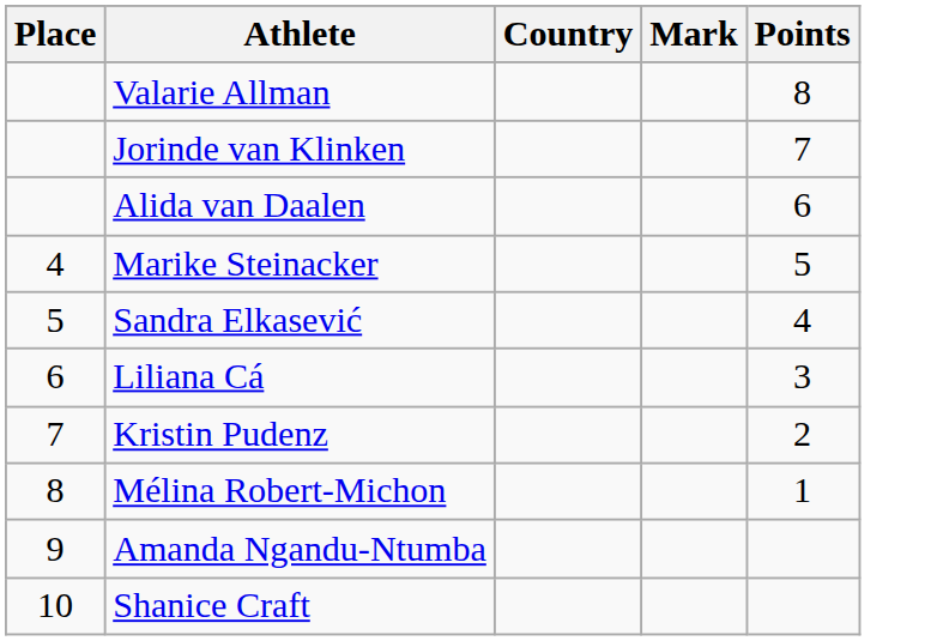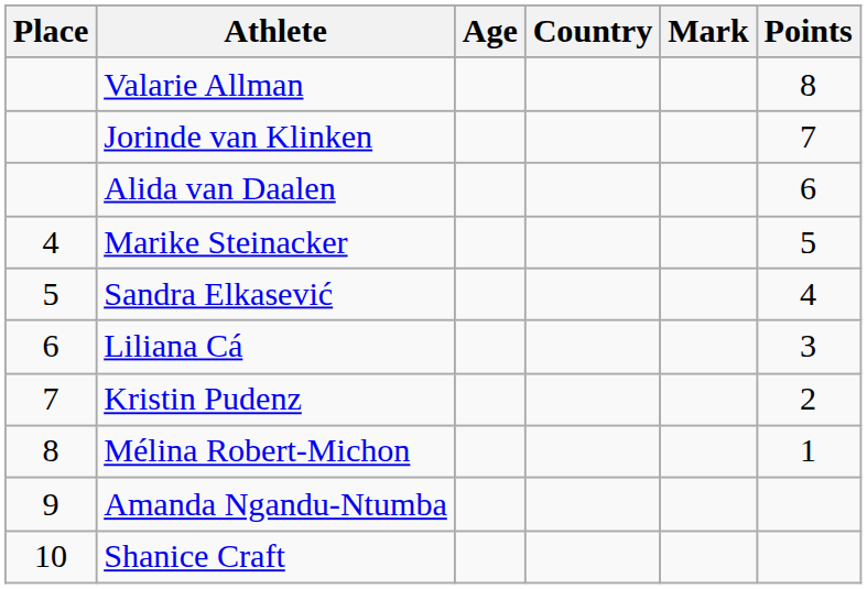+ column: Age
